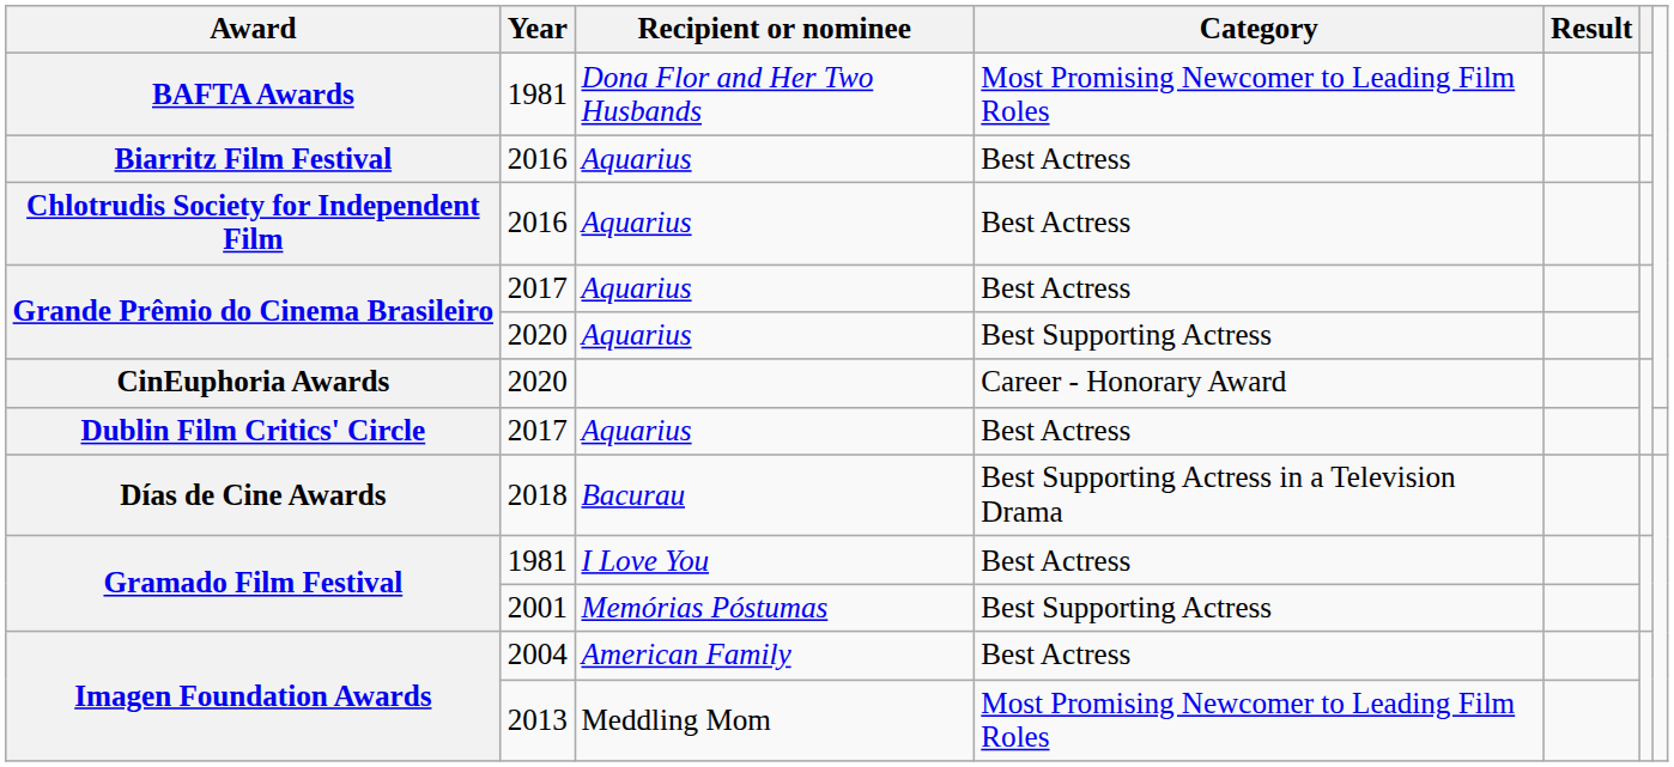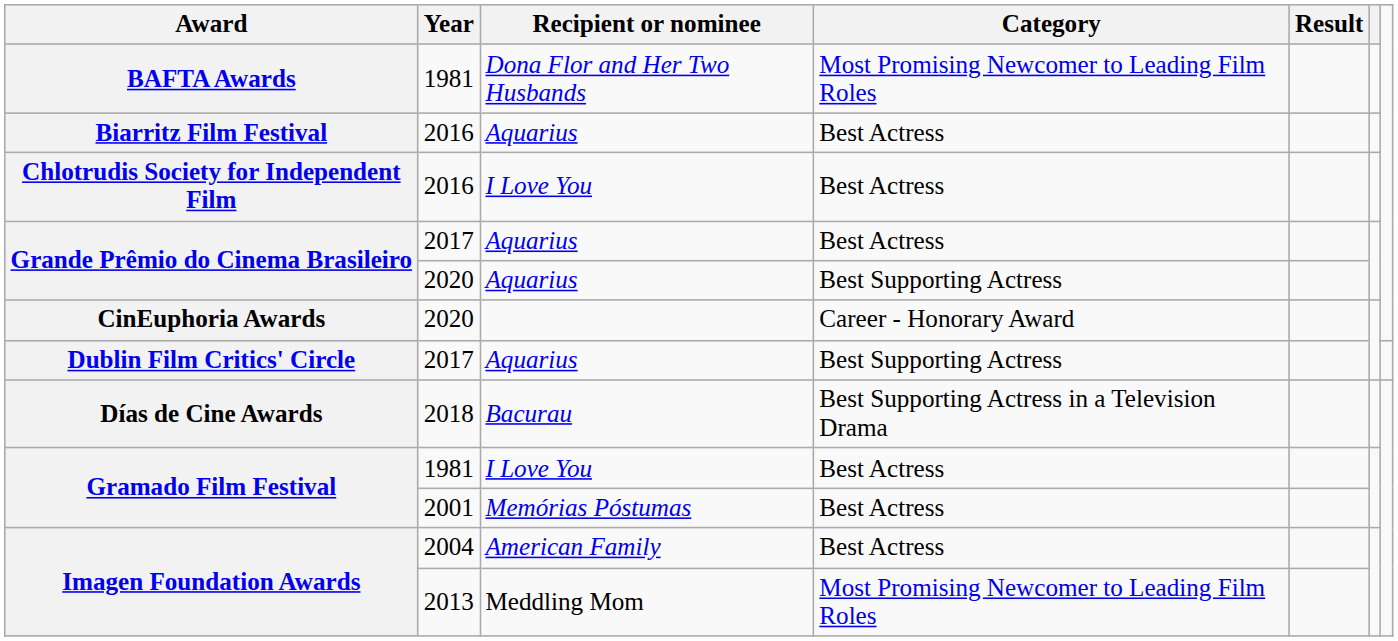Chlotrudis Society for Independent Film | Recipient or nominee: Aquarius -> I Love You
Dublin Film Critics' Circle | Category: Best Actress -> Best Supporting Actress
Gramado Film Festival / 2001 | Category: Best Supporting Actress -> Best Actress
